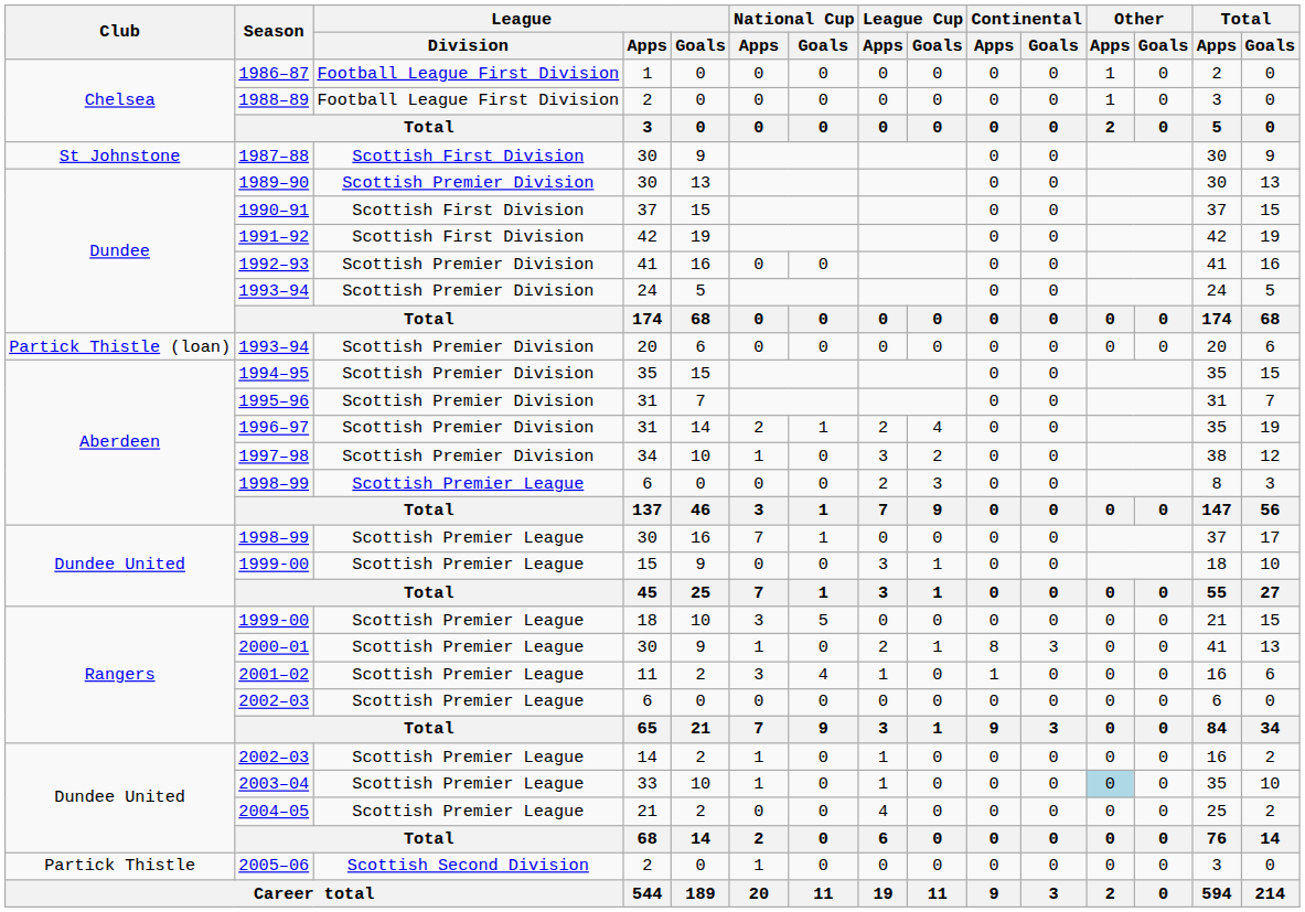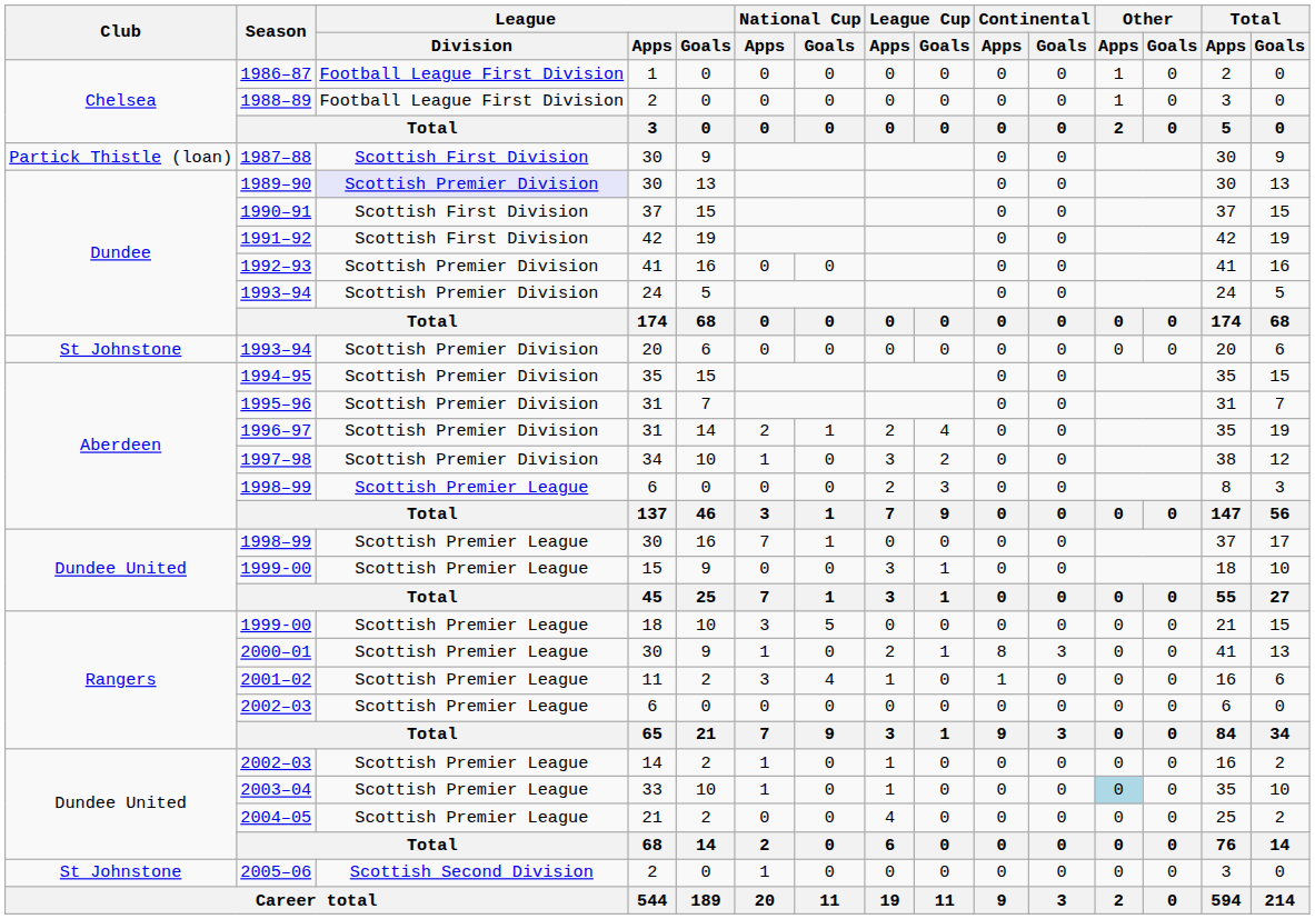1987–88 | Club: St Johnstone -> Partick Thistle (loan)
1989–90 | League / Division: no background -> lavender background
1993–94 / 20 | Club: Partick Thistle (loan) -> St Johnstone
2005–06 | Club: Partick Thistle -> St Johnstone
